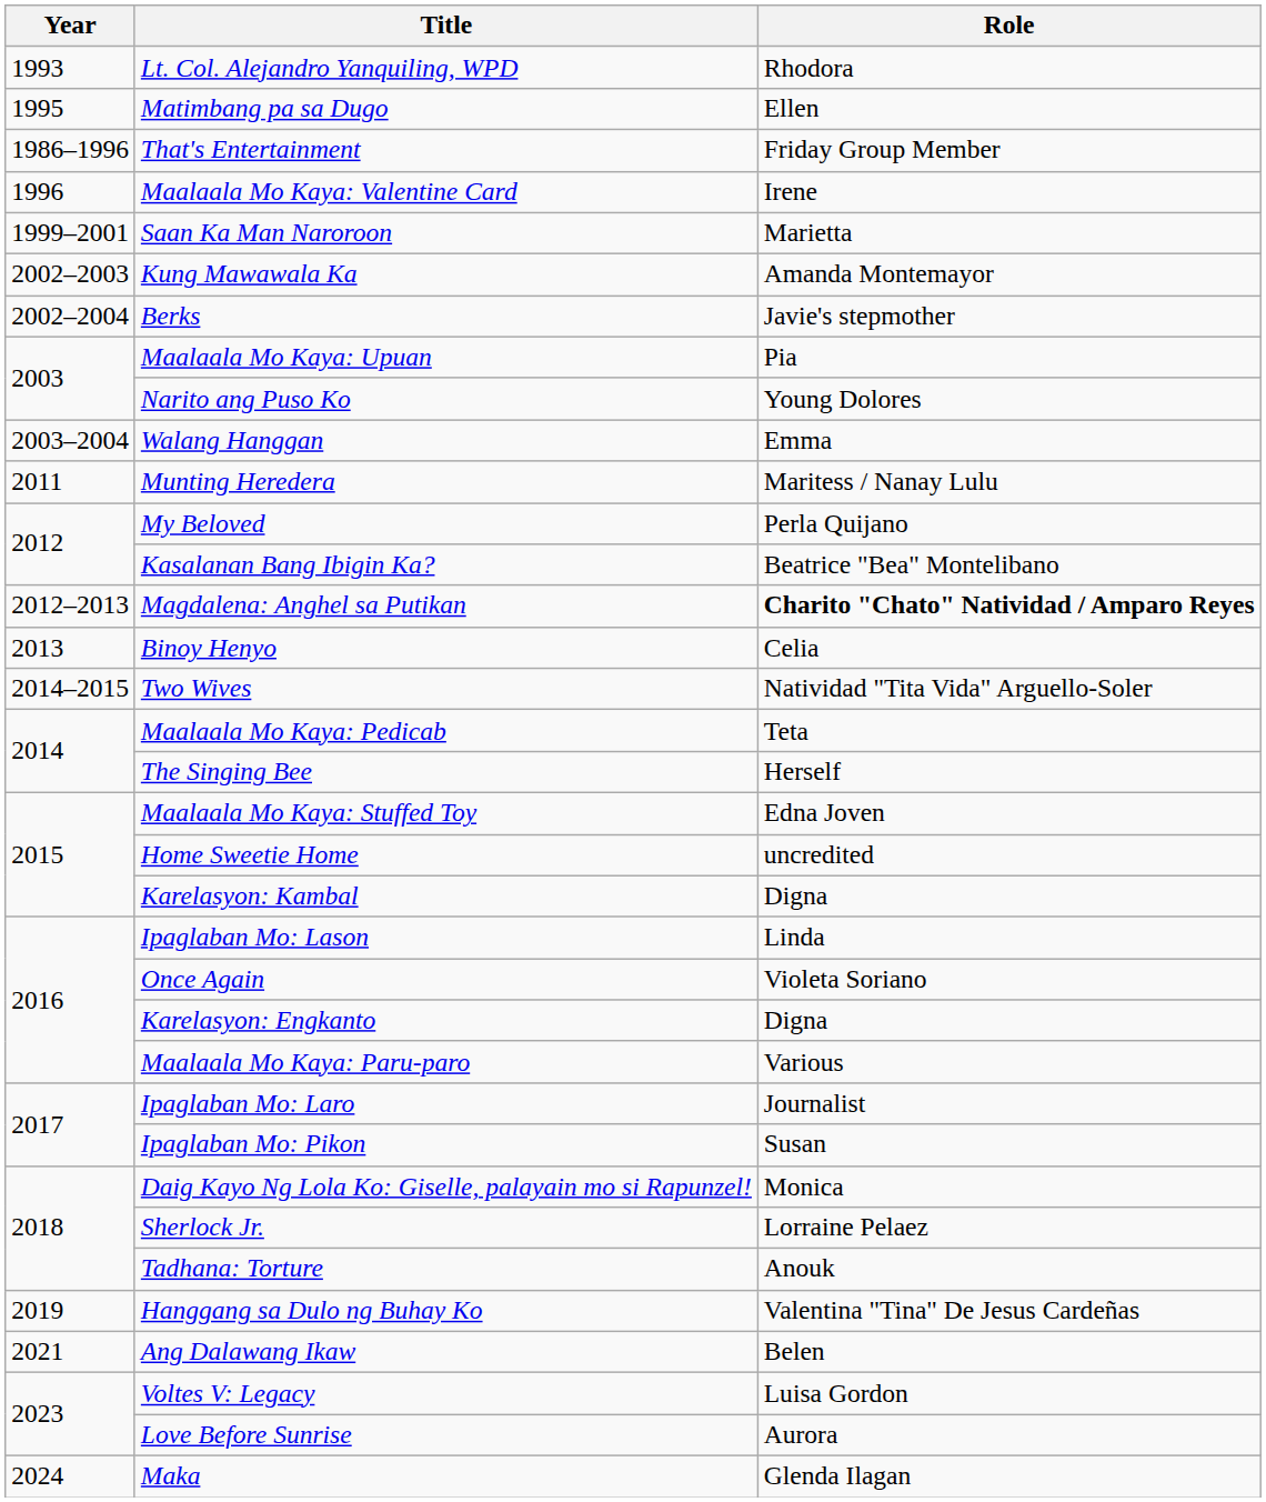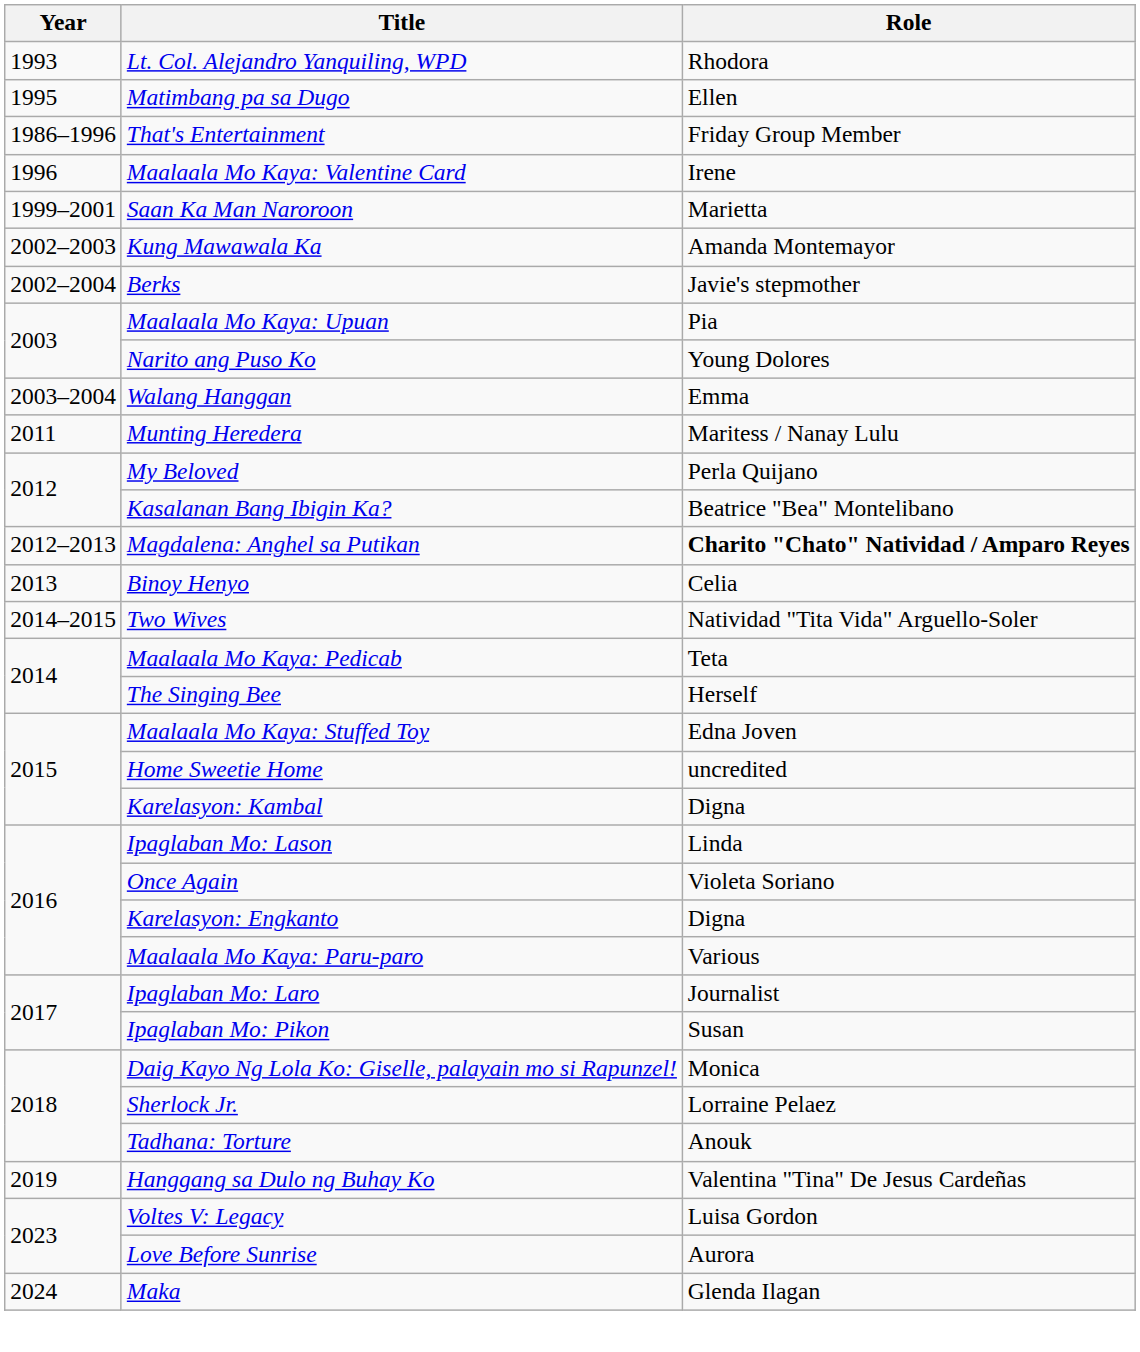- row: 2021 | Ang Dalawang Ikaw | Belen
